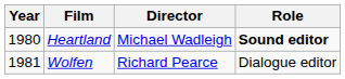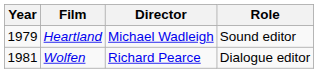Heartland | Year: 1980 -> 1979
Heartland | Role: bold -> normal
